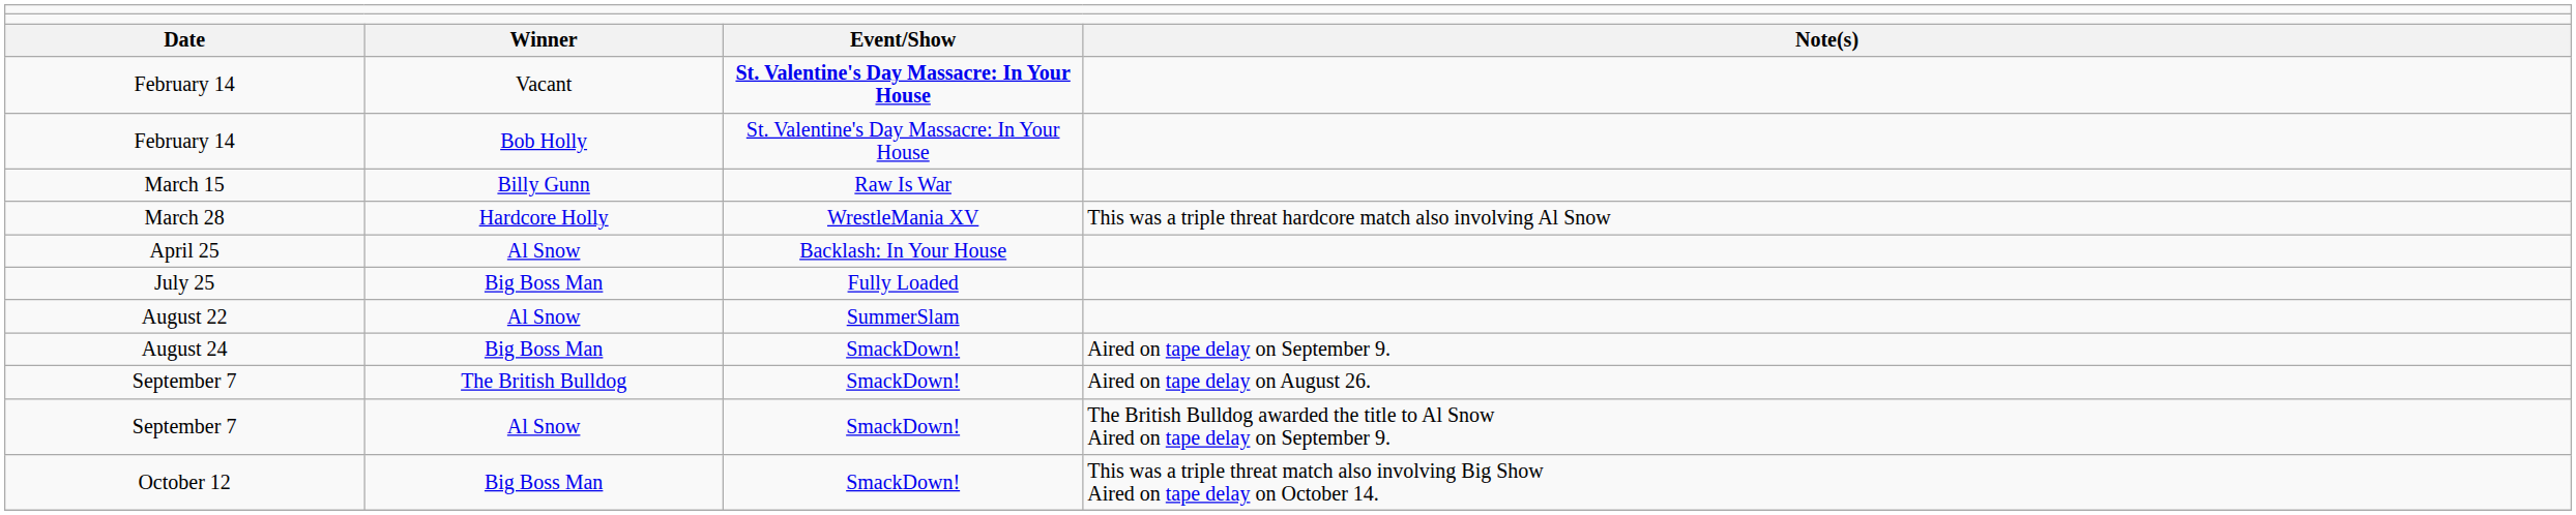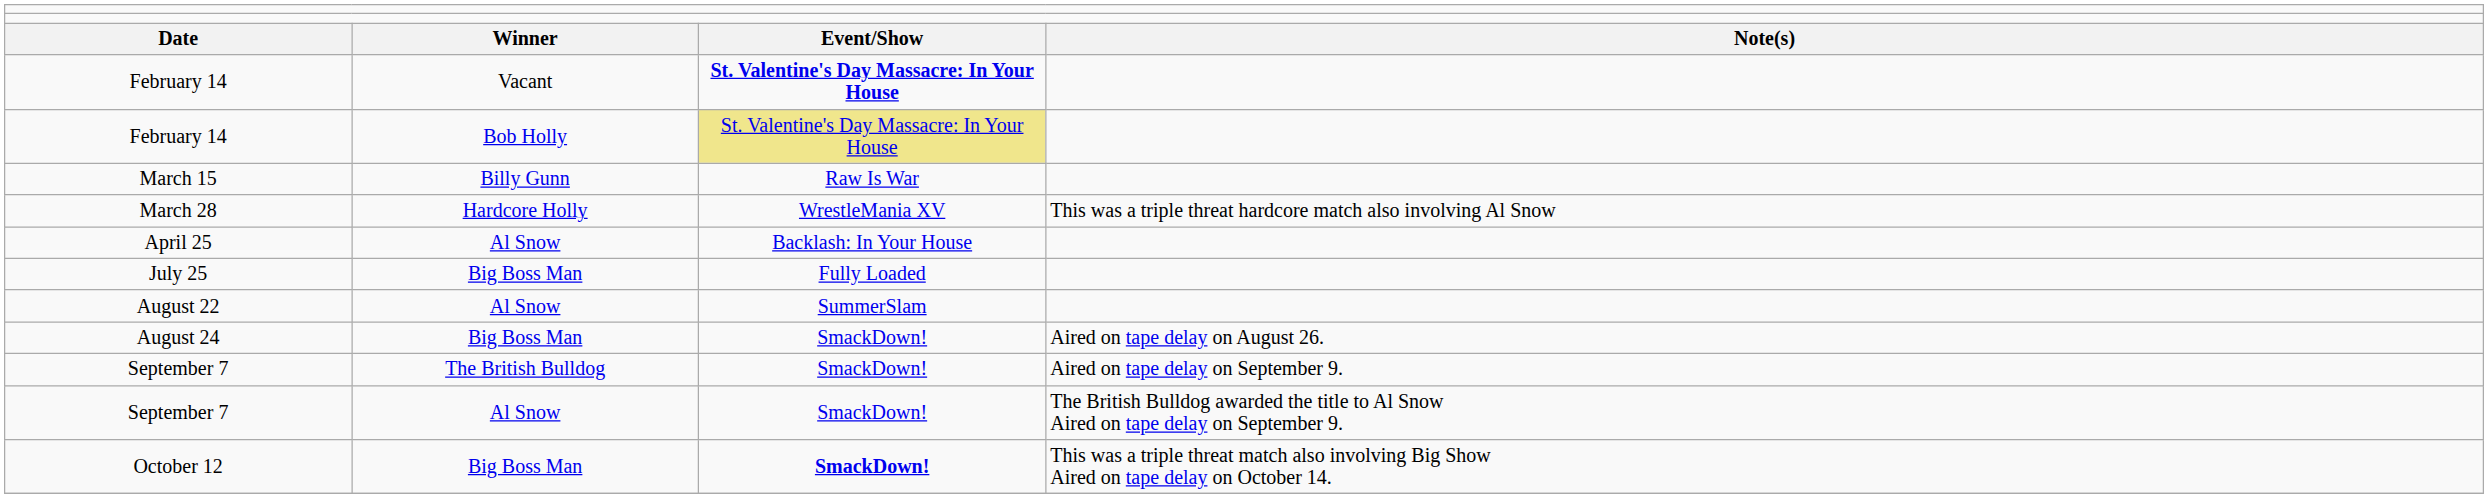February 14 / Bob Holly | column 3: no background -> khaki background
August 24 | column 4: Aired on tape delay on September 9. -> Aired on tape delay on August 26.
September 7 / The British Bulldog | column 4: Aired on tape delay on August 26. -> Aired on tape delay on September 9.
October 12 | column 3: normal -> bold
